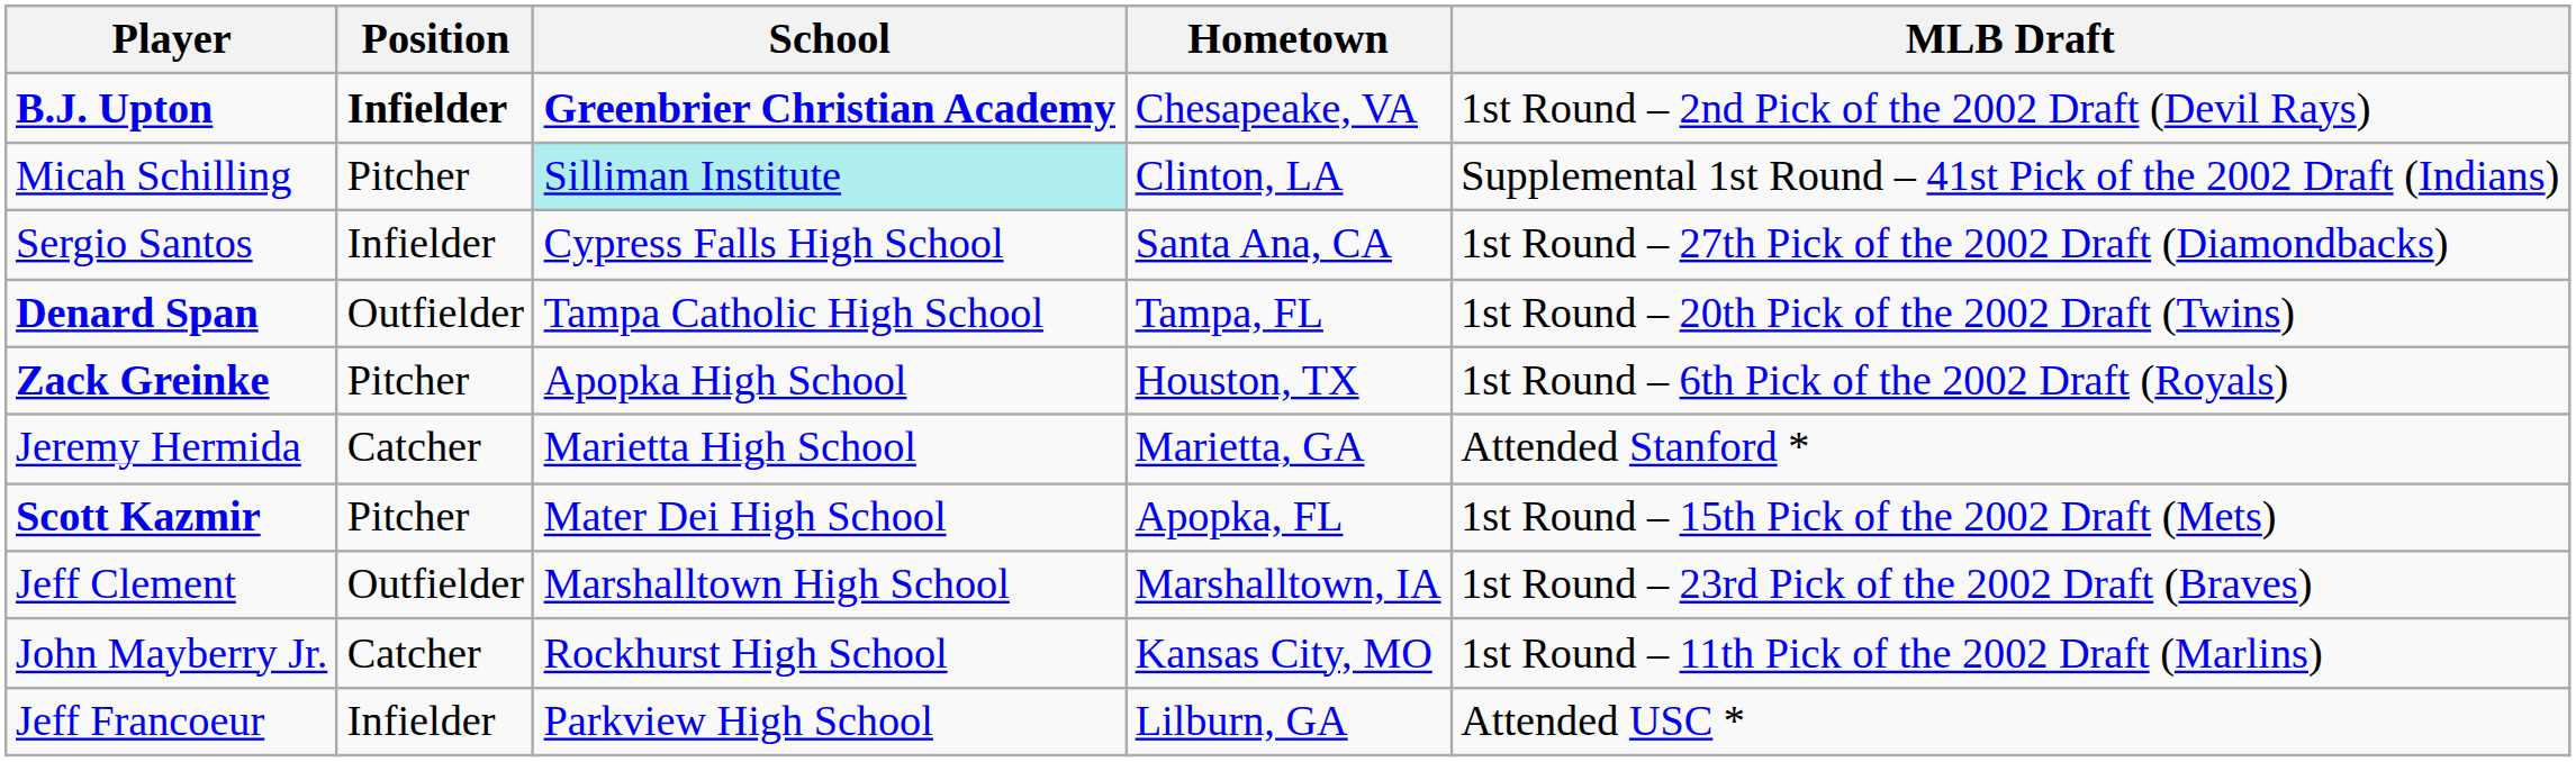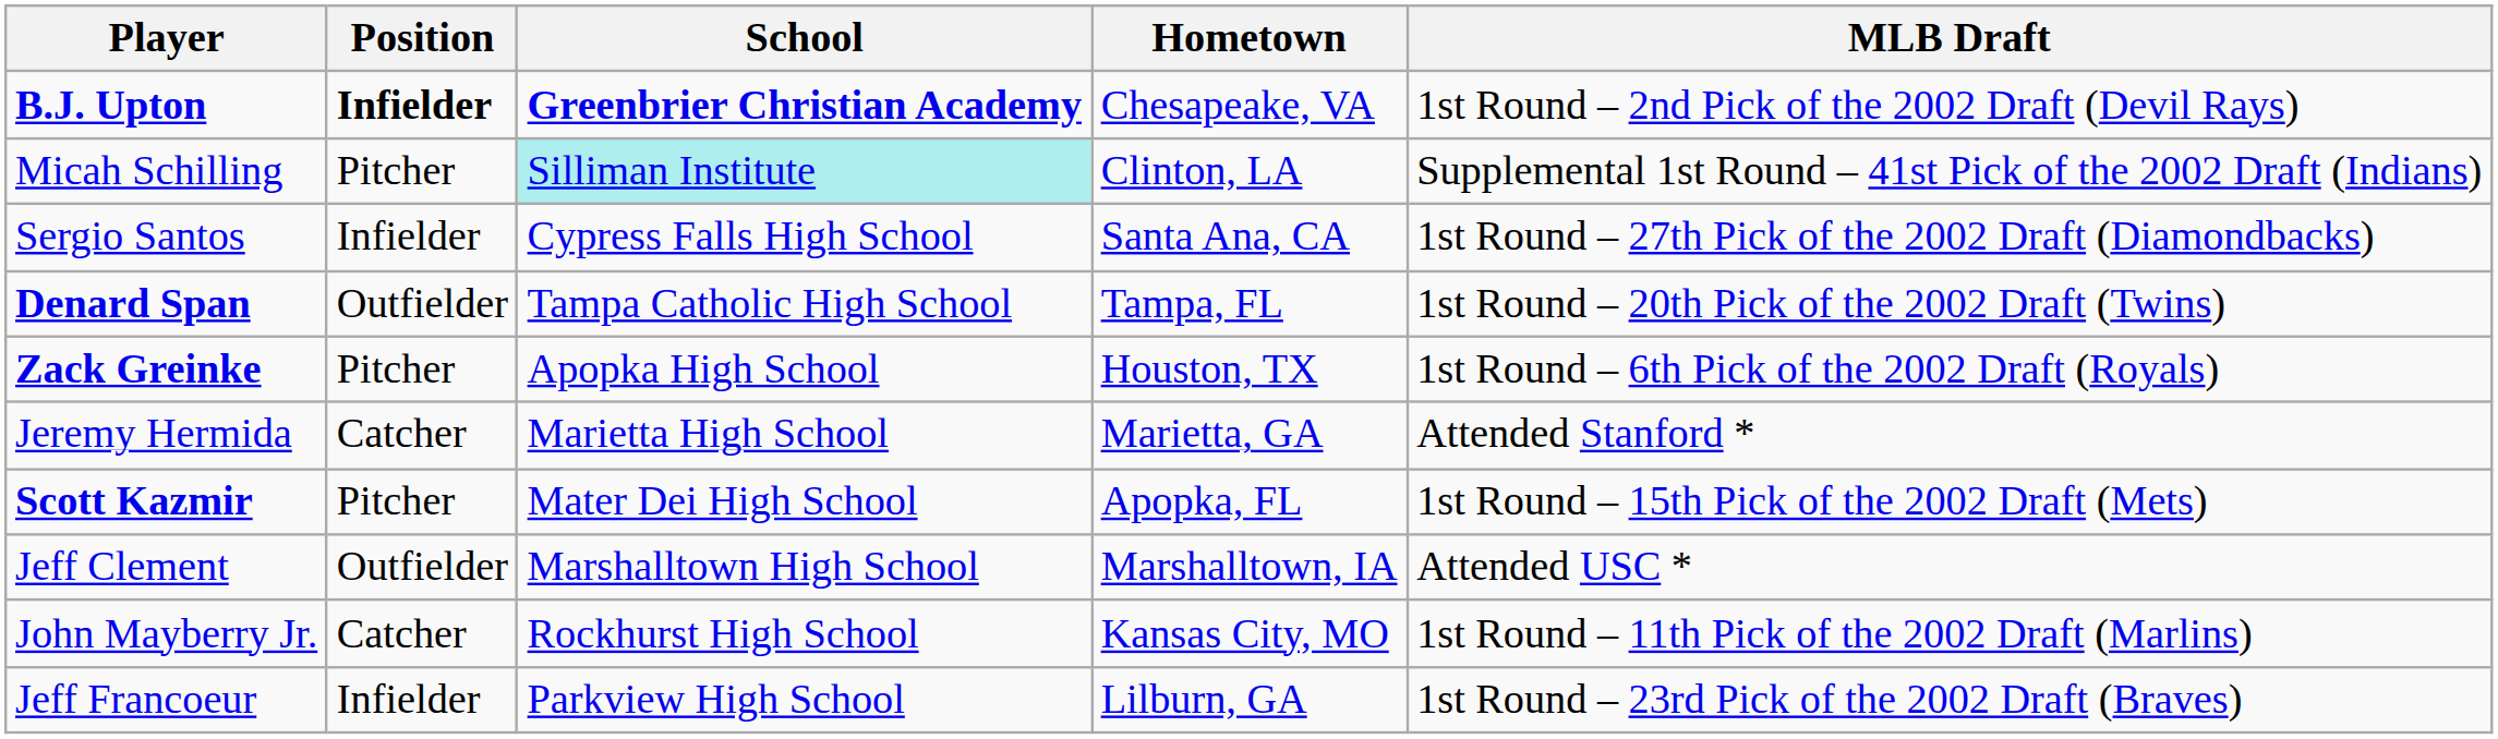Jeff Clement | MLB Draft: 1st Round – 23rd Pick of the 2002 Draft (Braves) -> Attended USC *
Jeff Francoeur | MLB Draft: Attended USC * -> 1st Round – 23rd Pick of the 2002 Draft (Braves)
